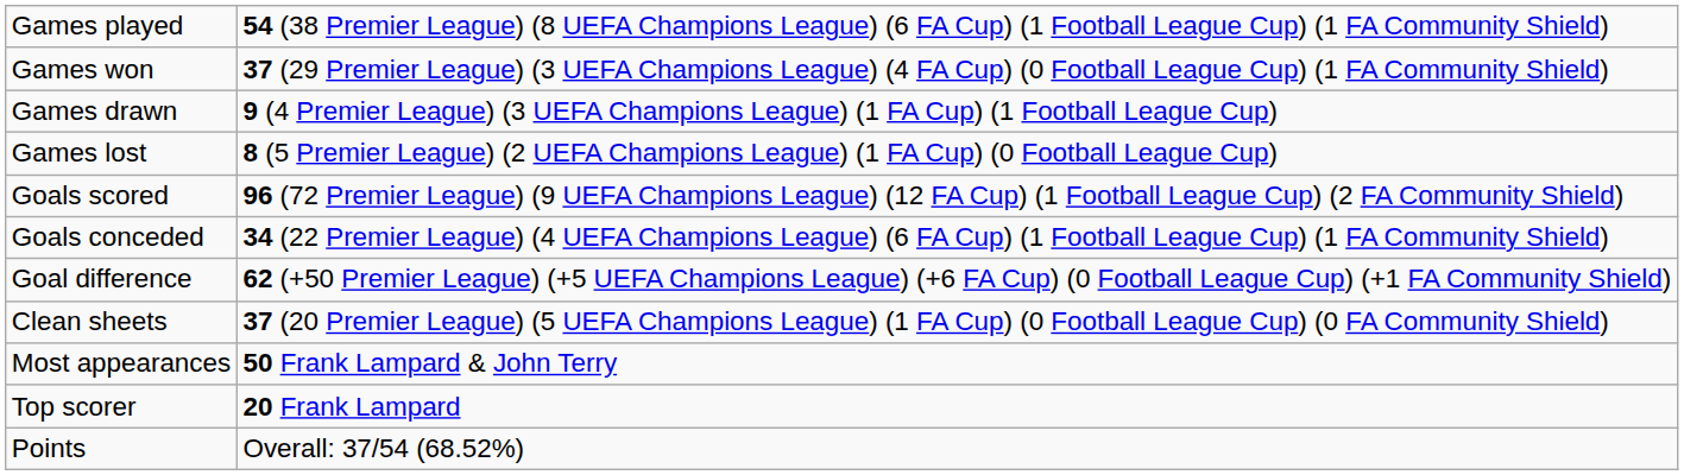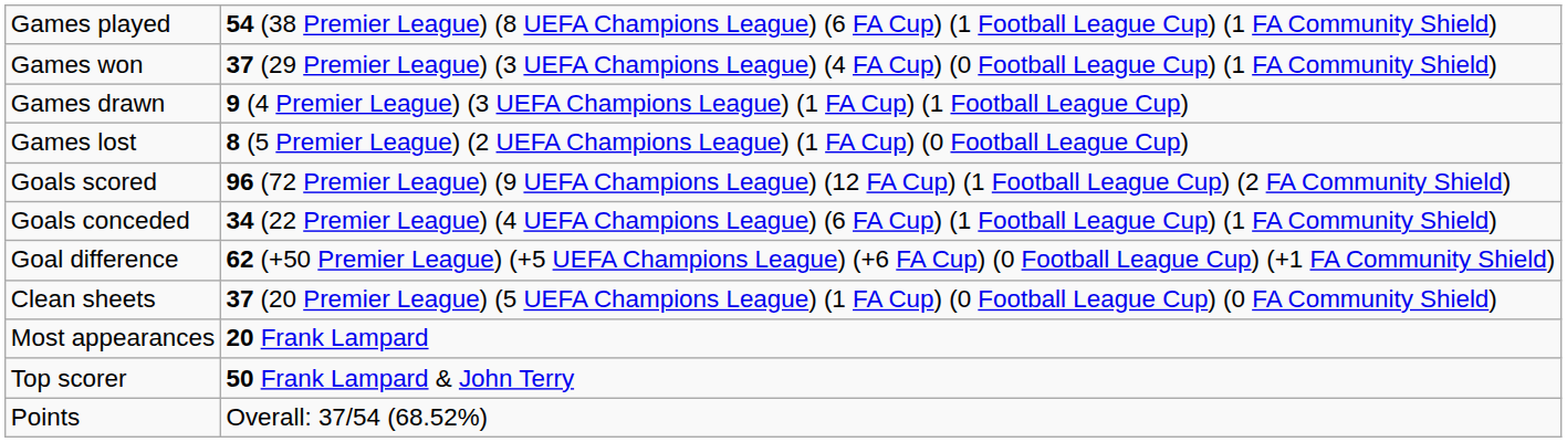Most appearances | column 2: 50 Frank Lampard & John Terry -> 20 Frank Lampard
Top scorer | column 2: 20 Frank Lampard -> 50 Frank Lampard & John Terry
